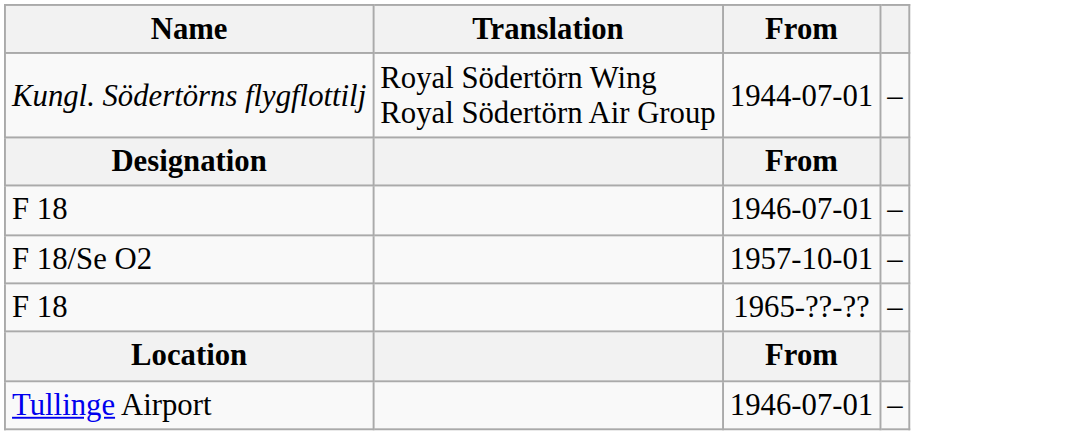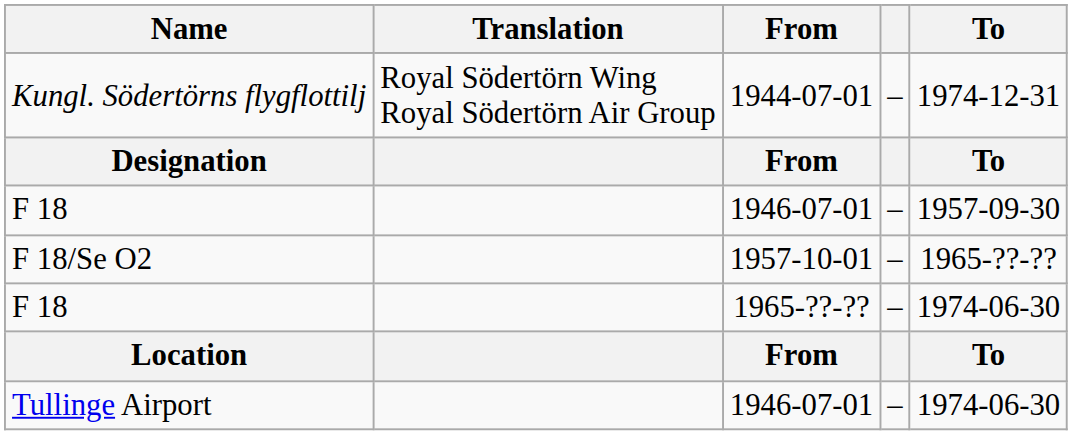+ column: To | 1974-12-31 | To | 1957-09-30 | 1965-??-?? | 1974-06-30 | To | 1974-06-30
